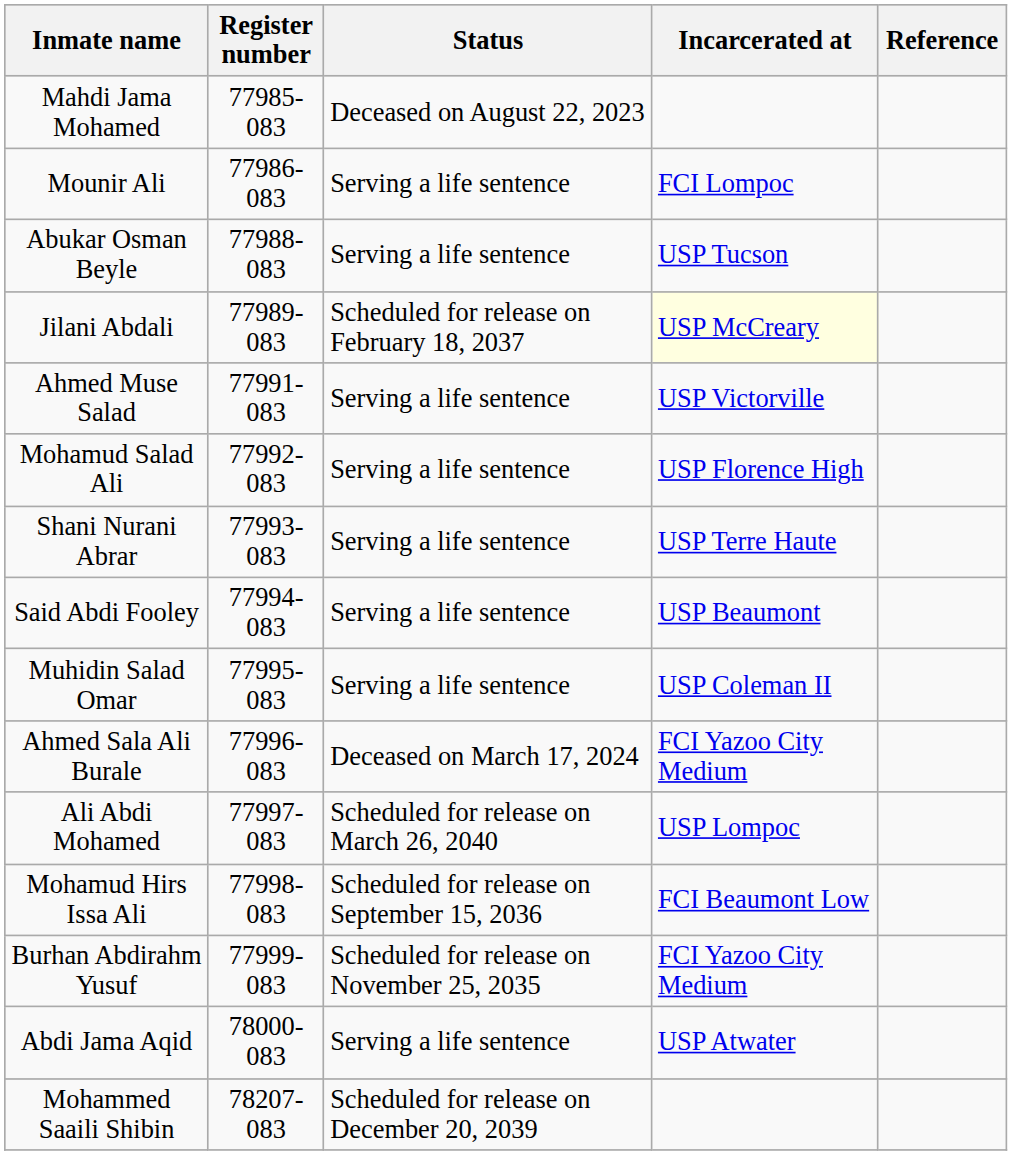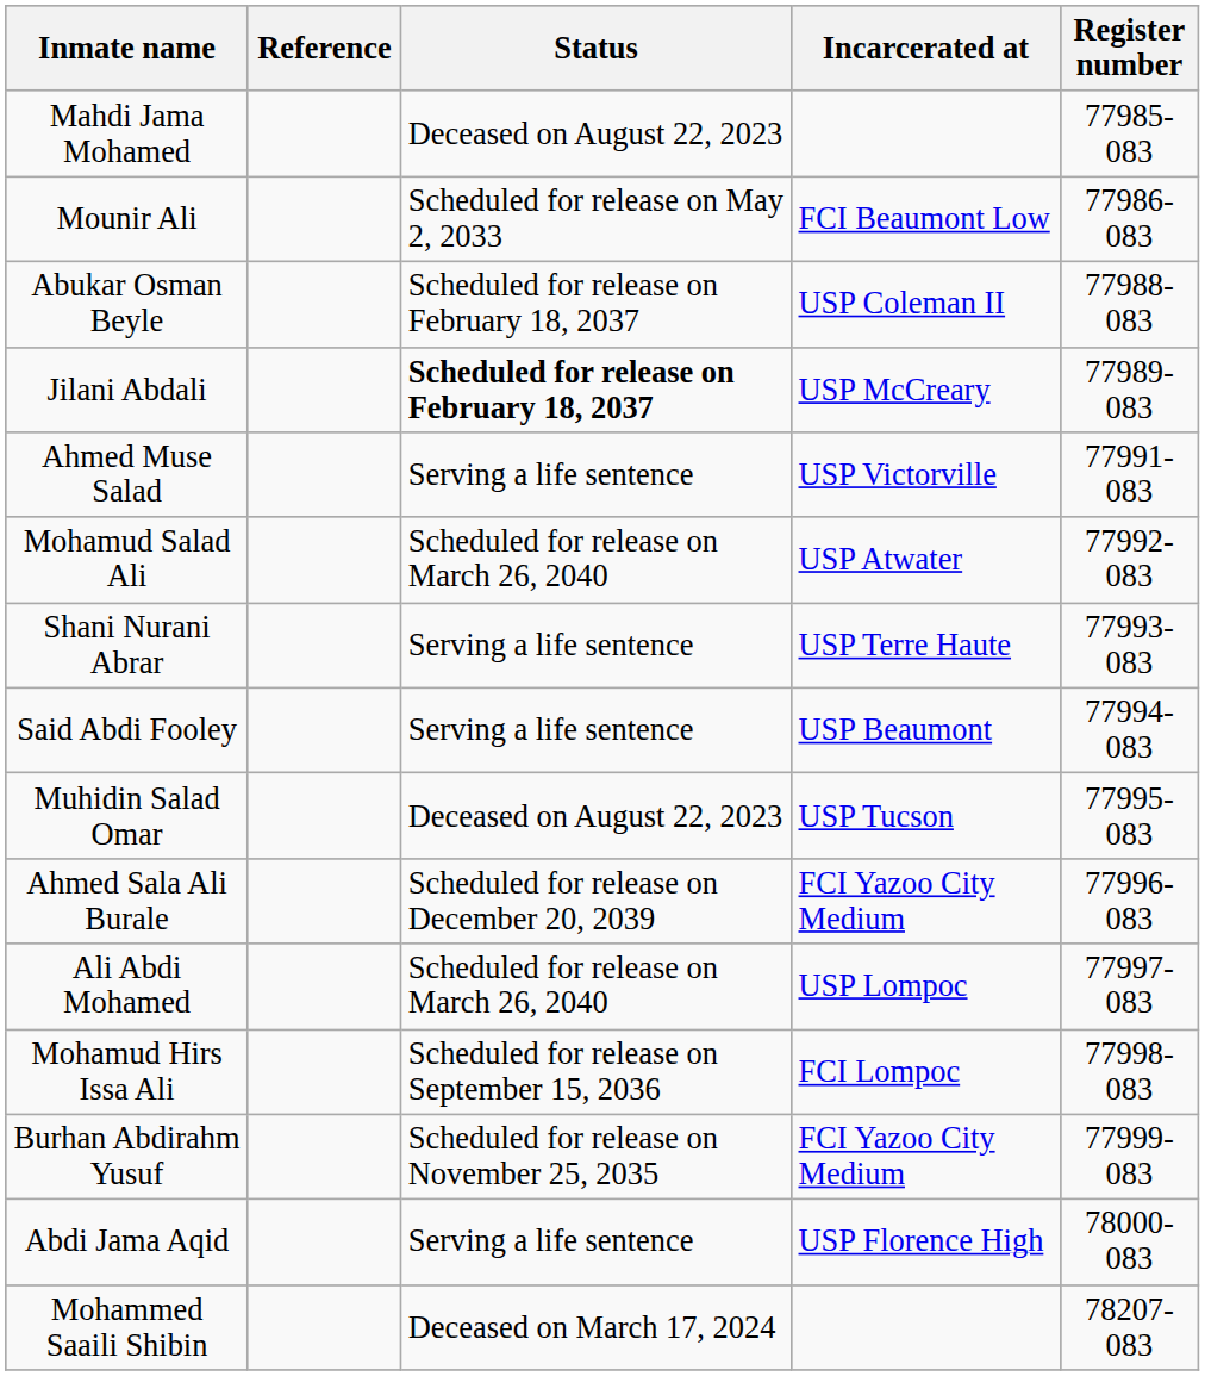columns swapped: Register number <-> Reference
Mounir Ali | Status: Serving a life sentence -> Scheduled for release on May 2, 2033
Mounir Ali | Incarcerated at: FCI Lompoc -> FCI Beaumont Low
Abukar Osman Beyle | Status: Serving a life sentence -> Scheduled for release on February 18, 2037
Abukar Osman Beyle | Incarcerated at: USP Tucson -> USP Coleman II
Jilani Abdali | Status: normal -> bold
Jilani Abdali | Incarcerated at: lightyellow background -> no background
Mohamud Salad Ali | Status: Serving a life sentence -> Scheduled for release on March 26, 2040
Mohamud Salad Ali | Incarcerated at: USP Florence High -> USP Atwater
Muhidin Salad Omar | Status: Serving a life sentence -> Deceased on August 22, 2023
Muhidin Salad Omar | Incarcerated at: USP Coleman II -> USP Tucson
Ahmed Sala Ali Burale | Status: Deceased on March 17, 2024 -> Scheduled for release on December 20, 2039
Mohamud Hirs Issa Ali | Incarcerated at: FCI Beaumont Low -> FCI Lompoc
Abdi Jama Aqid | Incarcerated at: USP Atwater -> USP Florence High
Mohammed Saaili Shibin | Status: Scheduled for release on December 20, 2039 -> Deceased on March 17, 2024
